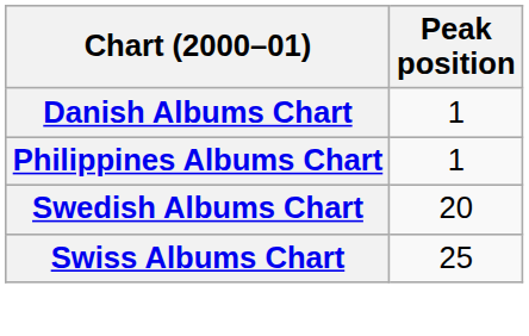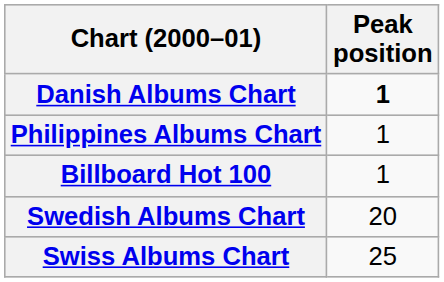Danish Albums Chart | Peak position: normal -> bold
+ row: Billboard Hot 100 | 1
